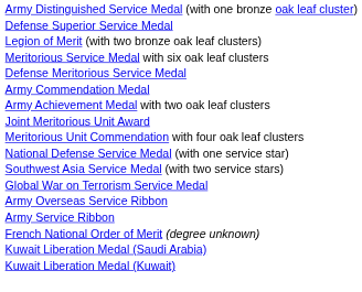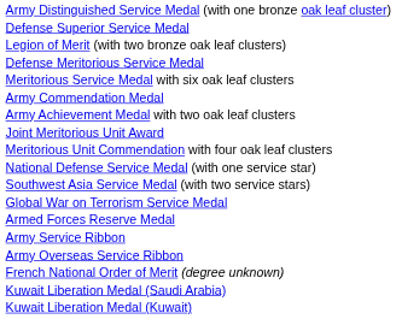rows swapped: Defense Meritorious Service Medal <-> Meritorious Service Medal with six oak leaf clusters
+ row: Armed Forces Reserve Medal
rows swapped: Army Service Ribbon <-> Army Overseas Service Ribbon
